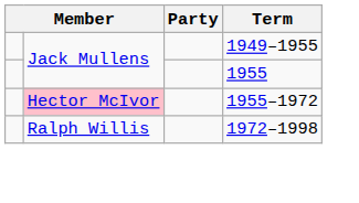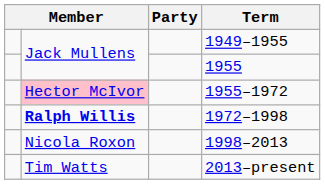1972–1998 | column 2: normal -> bold
+ row: Nicola Roxon | 1998–2013
+ row: Tim Watts | 2013–present
